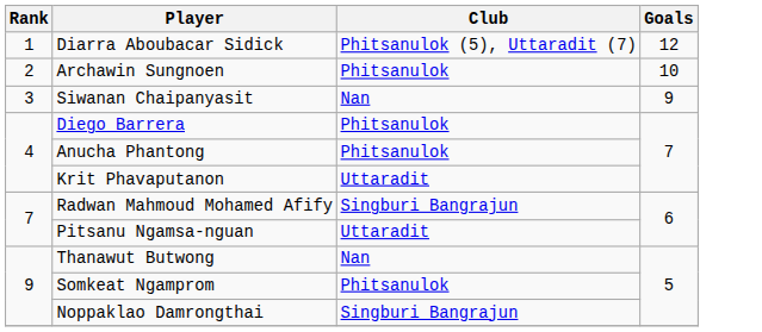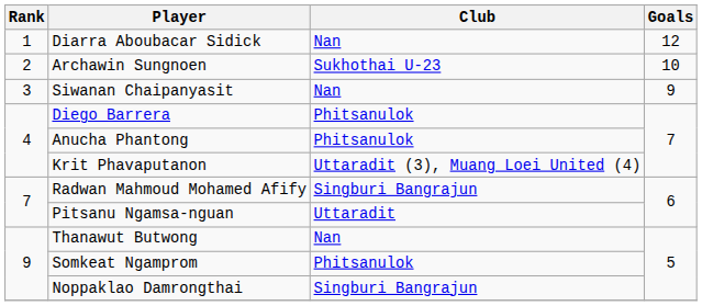Diarra Aboubacar Sidick | Club: Phitsanulok (5), Uttaradit (7) -> Nan
Archawin Sungnoen | Club: Phitsanulok -> Sukhothai U-23
Krit Phavaputanon | Club: Uttaradit -> Uttaradit (3), Muang Loei United (4)
